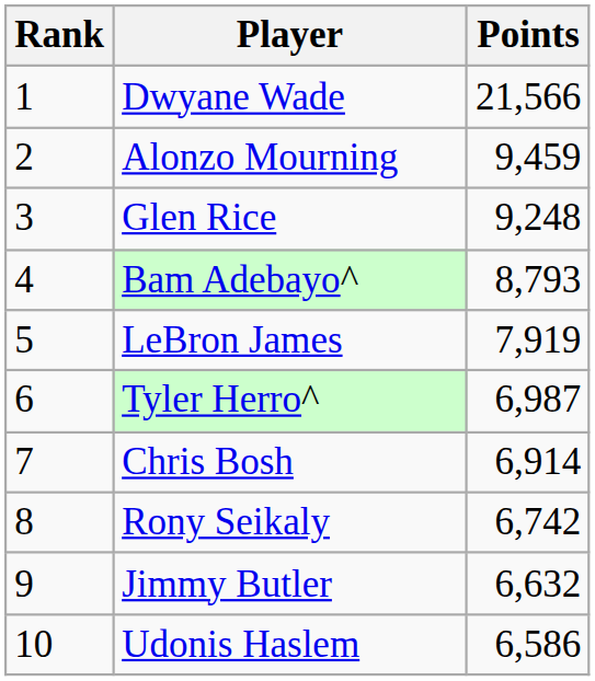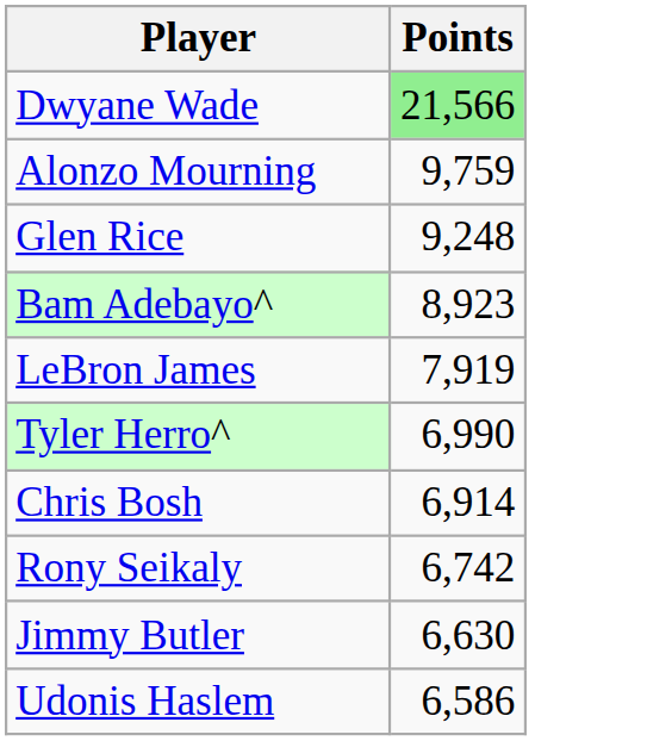- column: Rank | 1 | 2 | 3 | 4 | 5 | 6 | 7 | 8 | 9 | 10
Dwyane Wade | Points: no background -> lightgreen background
Alonzo Mourning | Points: 9,459 -> 9,759
Bam Adebayo^ | Points: 8,793 -> 8,923
Tyler Herro^ | Points: 6,987 -> 6,990
Jimmy Butler | Points: 6,632 -> 6,630
